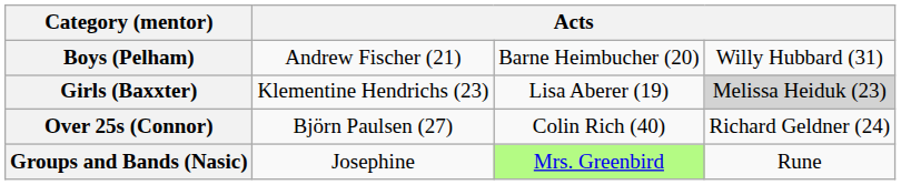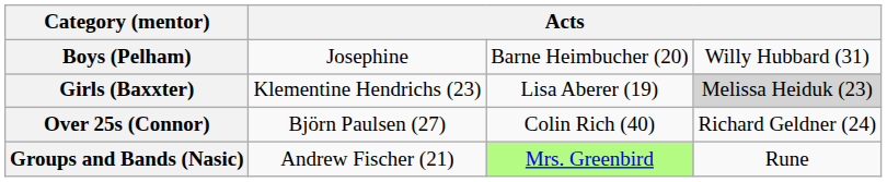Boys (Pelham) | column 2: Andrew Fischer (21) -> Josephine
Groups and Bands (Nasic) | column 2: Josephine -> Andrew Fischer (21)
